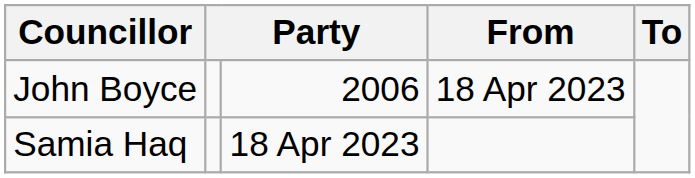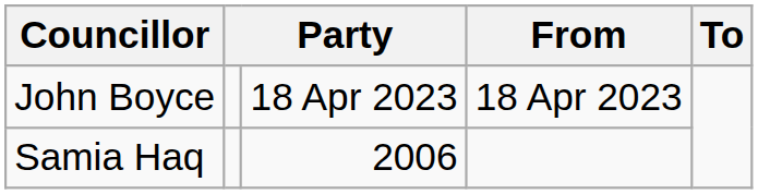John Boyce | column 3: 2006 -> 18 Apr 2023
Samia Haq | column 3: 18 Apr 2023 -> 2006
